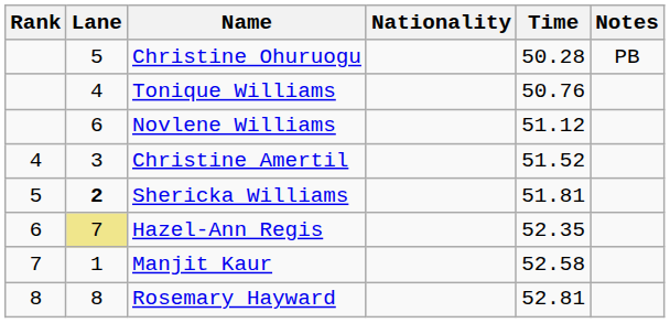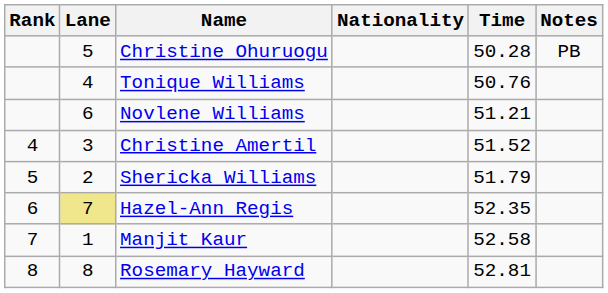Novlene Williams | Time: 51.12 -> 51.21
Shericka Williams | Lane: bold -> normal
Shericka Williams | Time: 51.81 -> 51.79
